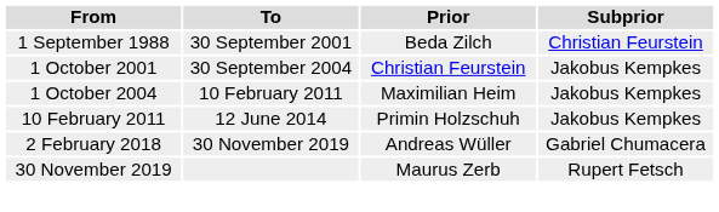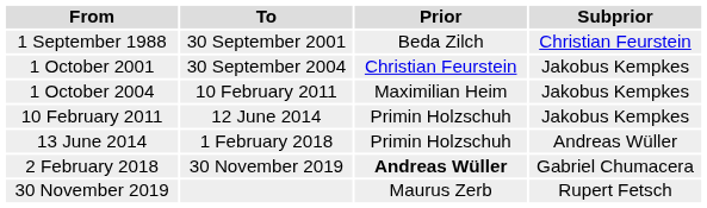+ row: 13 June 2014 | 1 February 2018 | Primin Holzschuh | Andreas Wüller
2 February 2018 | Prior: normal -> bold
